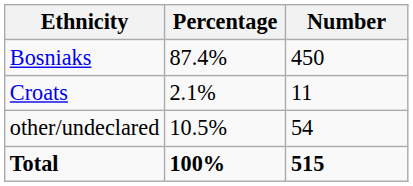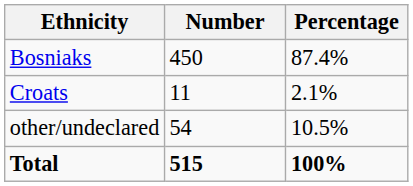columns swapped: Number <-> Percentage
